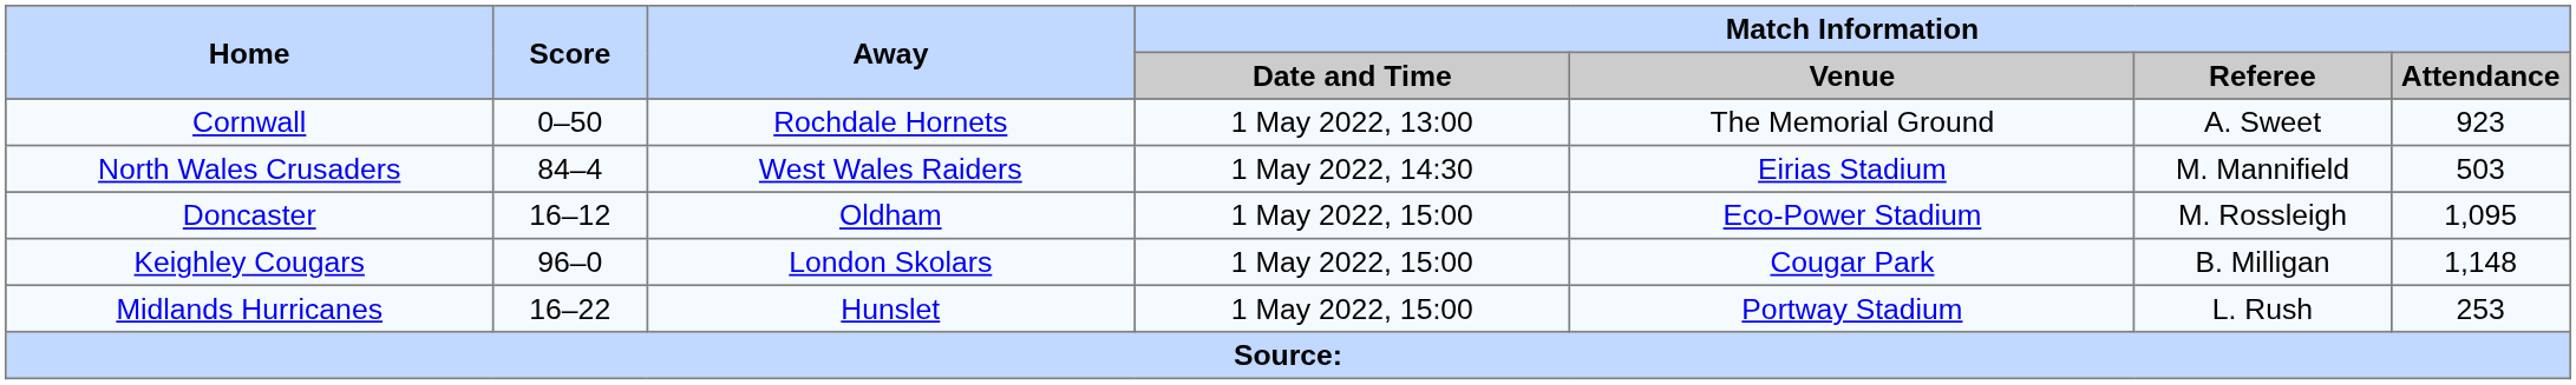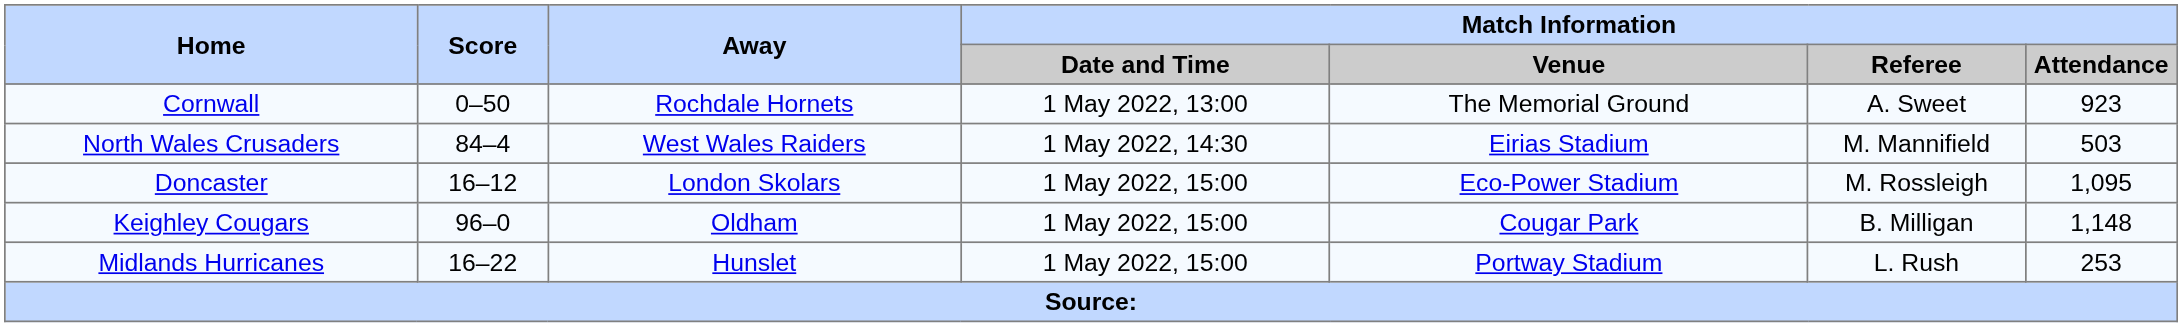Doncaster | Away: Oldham -> London Skolars
Keighley Cougars | Away: London Skolars -> Oldham
